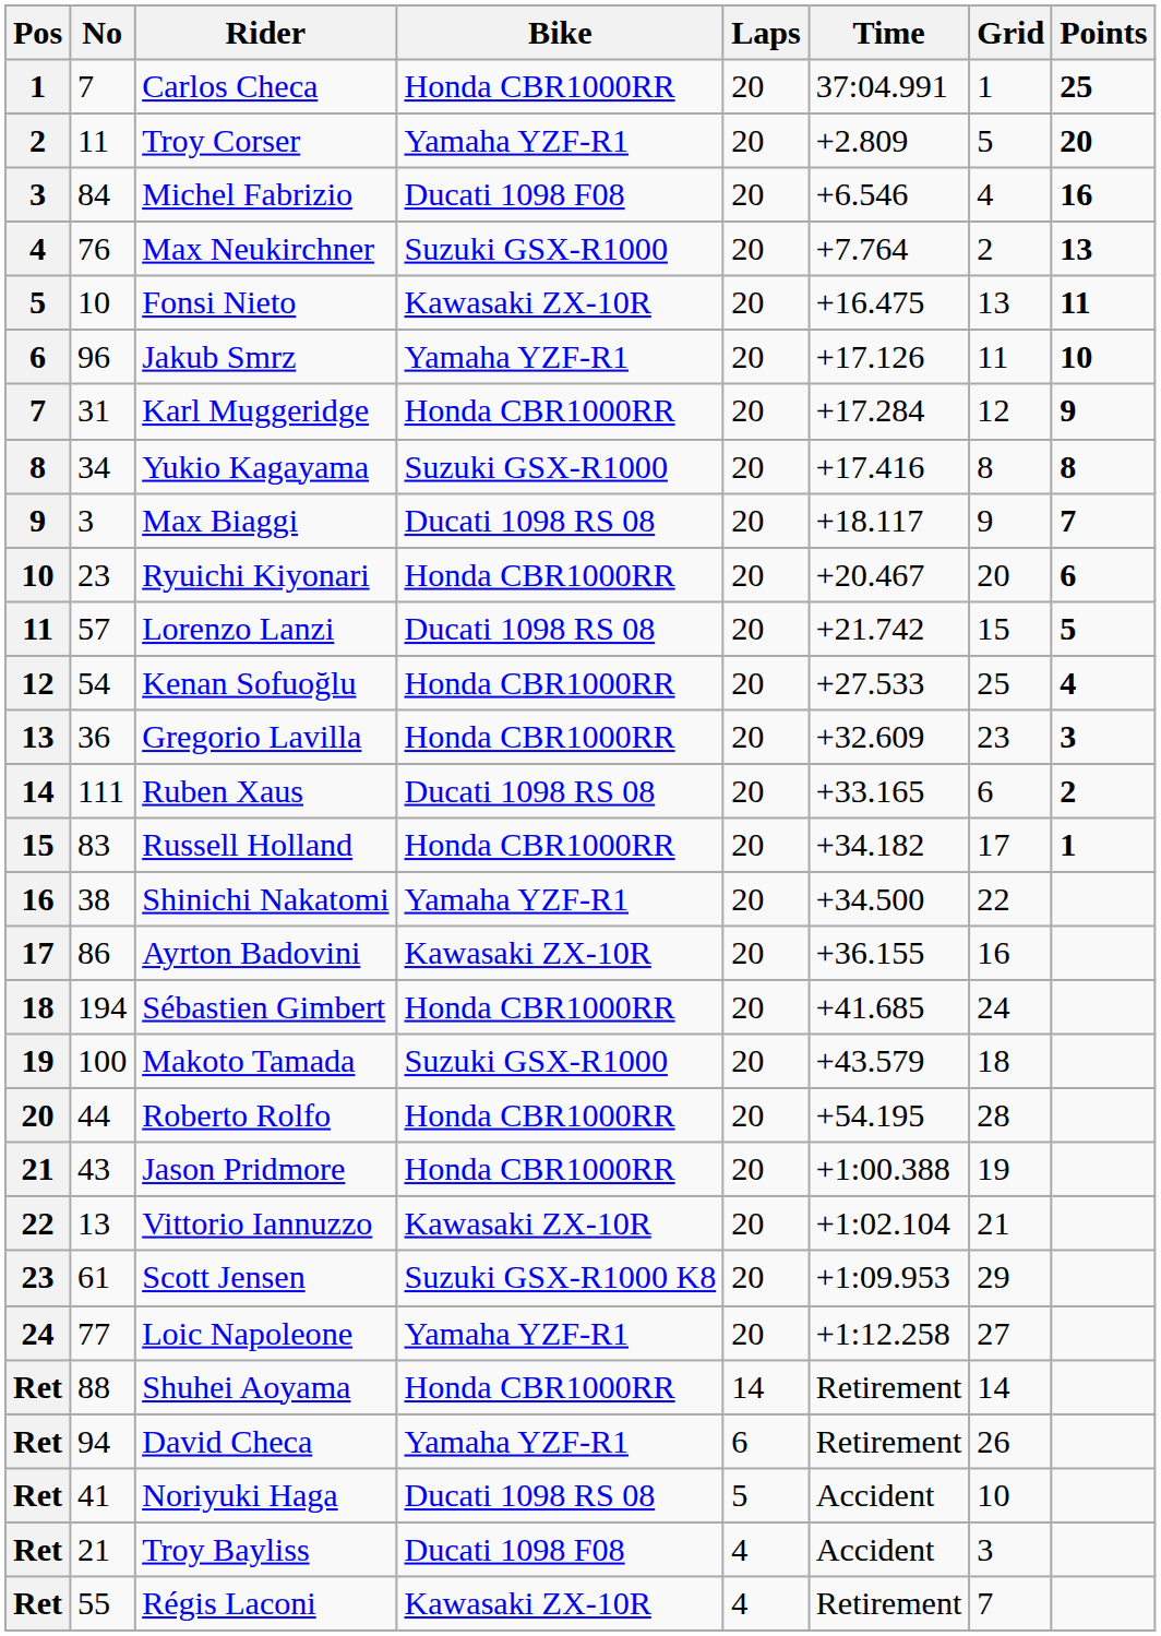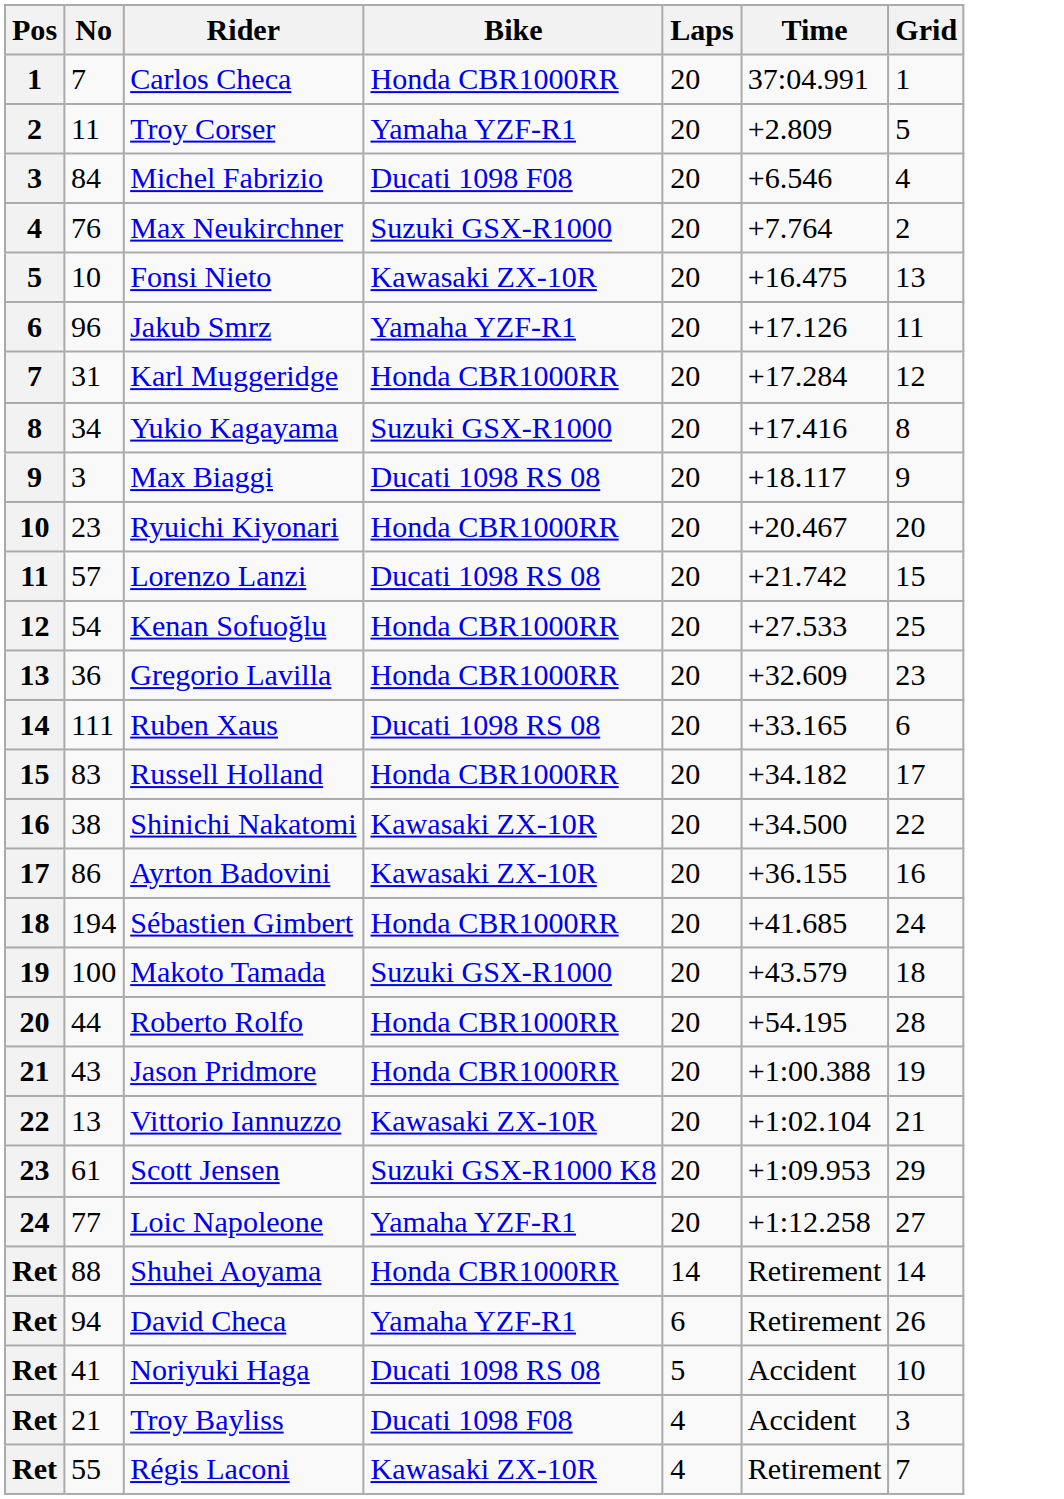- column: Points | 25 | 20 | 16 | 13 | 11 | 10 | 9 | 8 | 7 | 6 | 5 | 4 | 3 | 2 | 1
Shinichi Nakatomi | Bike: Yamaha YZF-R1 -> Kawasaki ZX-10R
